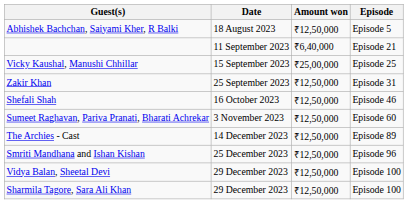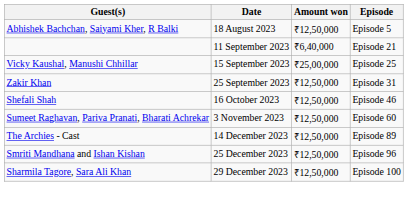- row: Vidya Balan, Sheetal Devi | 29 December 2023 | ₹12,50,000 | Episode 100
